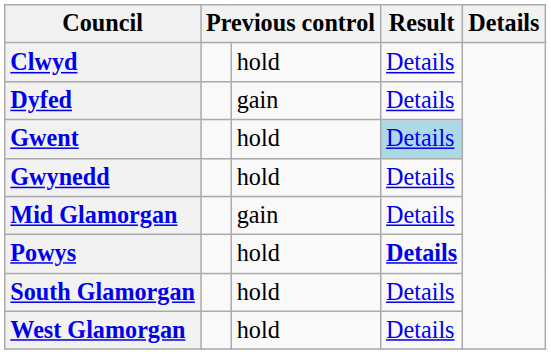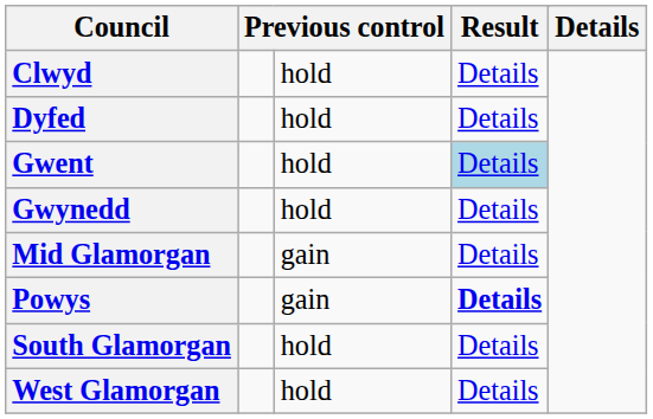Dyfed | column 3: gain -> hold
Powys | column 3: hold -> gain
